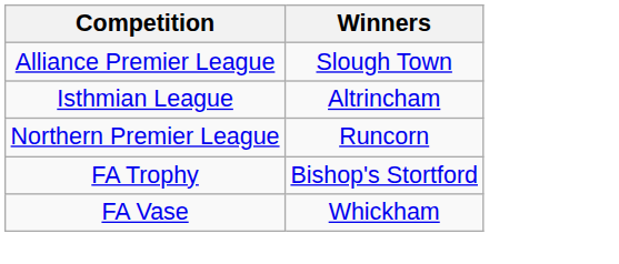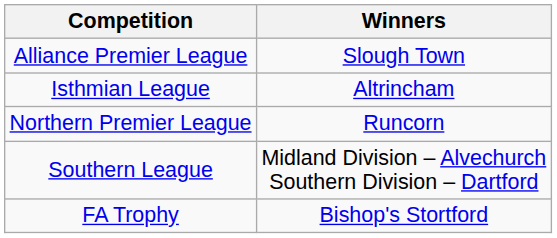+ row: Southern League | Midland Division – Alvechurch Southern Division – Dartford
- row: FA Vase | Whickham
